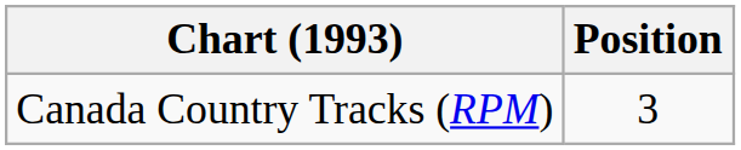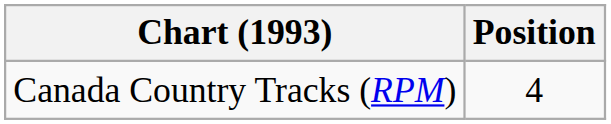Canada Country Tracks (RPM) | Position: 3 -> 4
